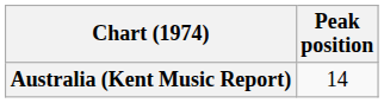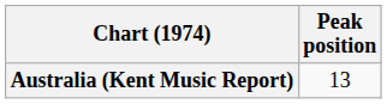Australia (Kent Music Report) | Peak position: 14 -> 13
